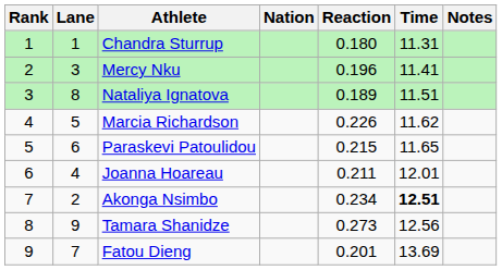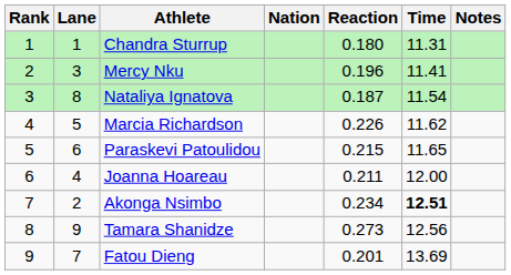Nataliya Ignatova | Reaction: 0.189 -> 0.187
Nataliya Ignatova | Time: 11.51 -> 11.54
Joanna Hoareau | Time: 12.01 -> 12.00
